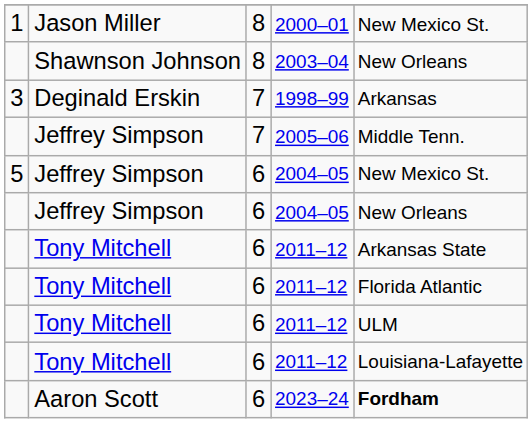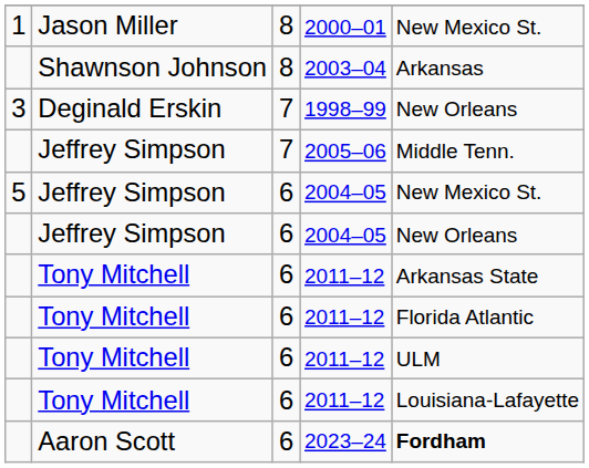2003–04 | column 5: New Orleans -> Arkansas
1998–99 | column 5: Arkansas -> New Orleans
